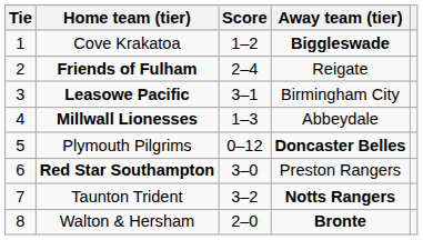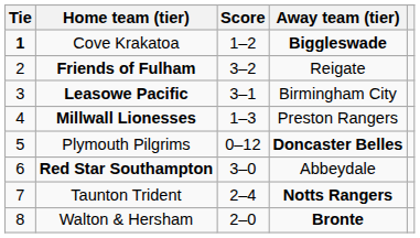Cove Krakatoa | Tie: normal -> bold
Friends of Fulham | Score: 2–4 -> 3–2
Millwall Lionesses | Away team (tier): Abbeydale -> Preston Rangers
Red Star Southampton | Away team (tier): Preston Rangers -> Abbeydale
Taunton Trident | Score: 3–2 -> 2–4
